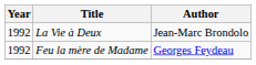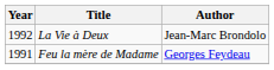Feu la mère de Madame | Year: 1992 -> 1991
